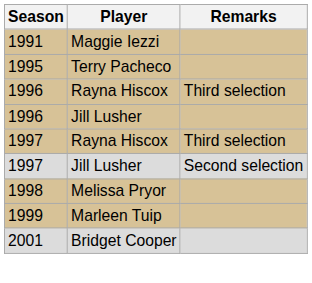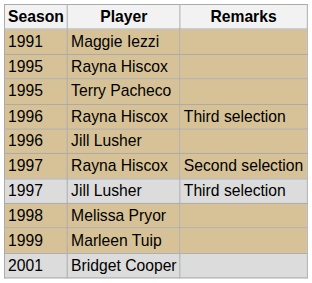+ row: 1995 | Rayna Hiscox
1997 / Rayna Hiscox | Remarks: Third selection -> Second selection
1997 / Jill Lusher | Remarks: Second selection -> Third selection
